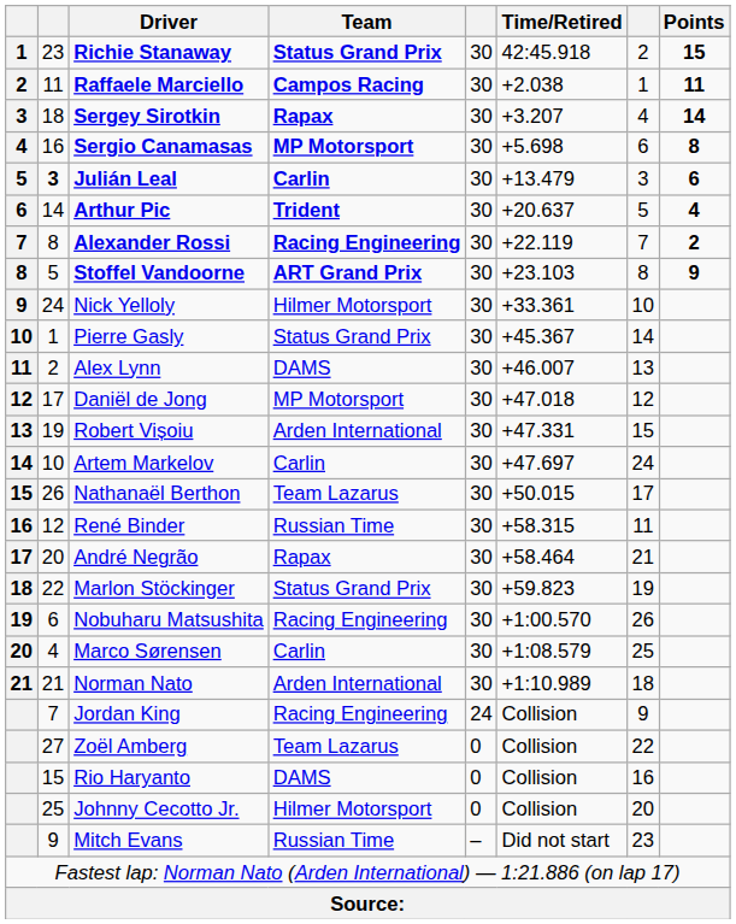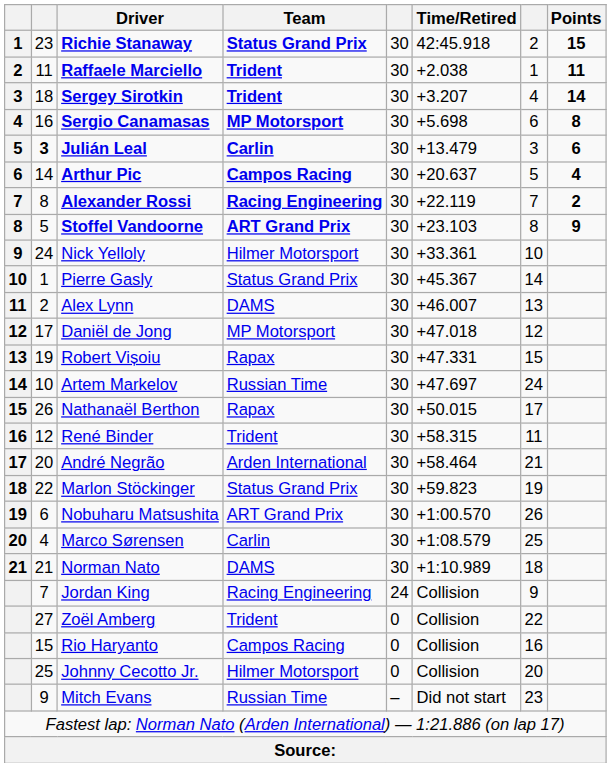Raffaele Marciello | Team: Campos Racing -> Trident
Sergey Sirotkin | Team: Rapax -> Trident
Arthur Pic | Team: Trident -> Campos Racing
Robert Vișoiu | Team: Arden International -> Rapax
Artem Markelov | Team: Carlin -> Russian Time
Nathanaël Berthon | Team: Team Lazarus -> Rapax
René Binder | Team: Russian Time -> Trident
André Negrão | Team: Rapax -> Arden International
Nobuharu Matsushita | Team: Racing Engineering -> ART Grand Prix
Norman Nato | Team: Arden International -> DAMS
Zoël Amberg | Team: Team Lazarus -> Trident
Rio Haryanto | Team: DAMS -> Campos Racing
